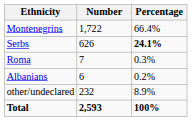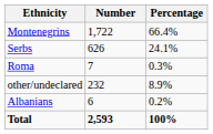Serbs | Percentage: bold -> normal
rows swapped: Albanians <-> other/undeclared
